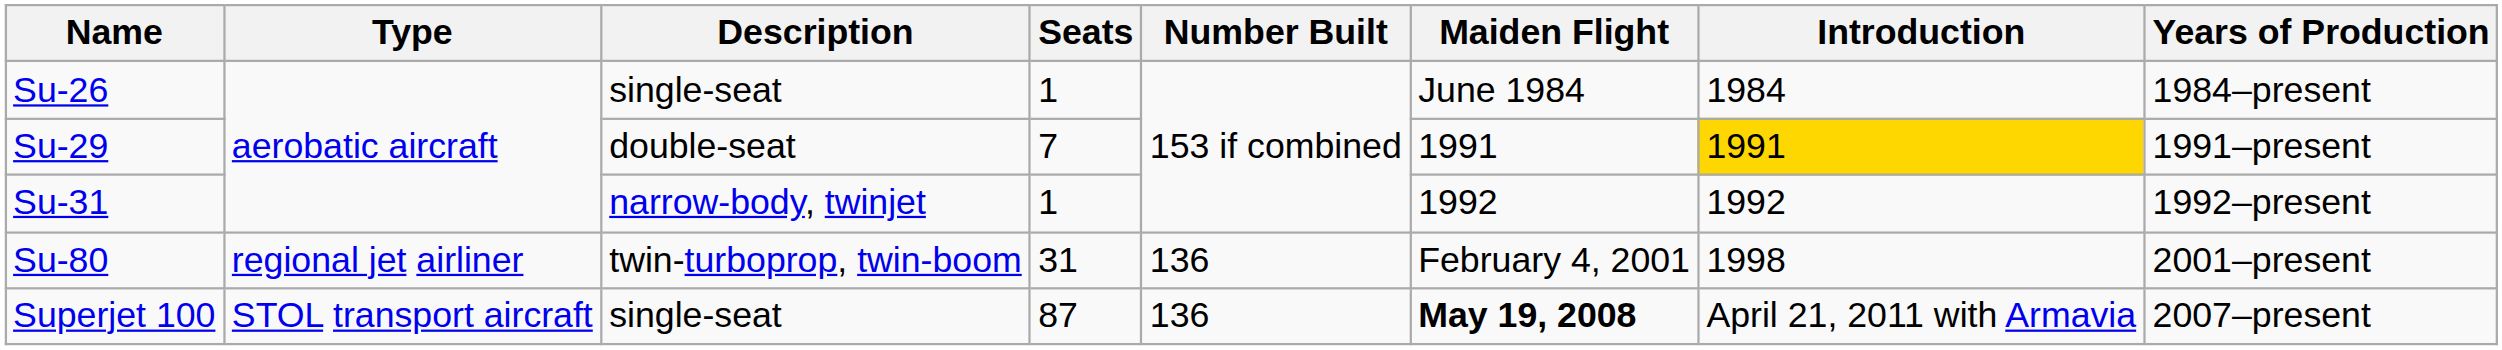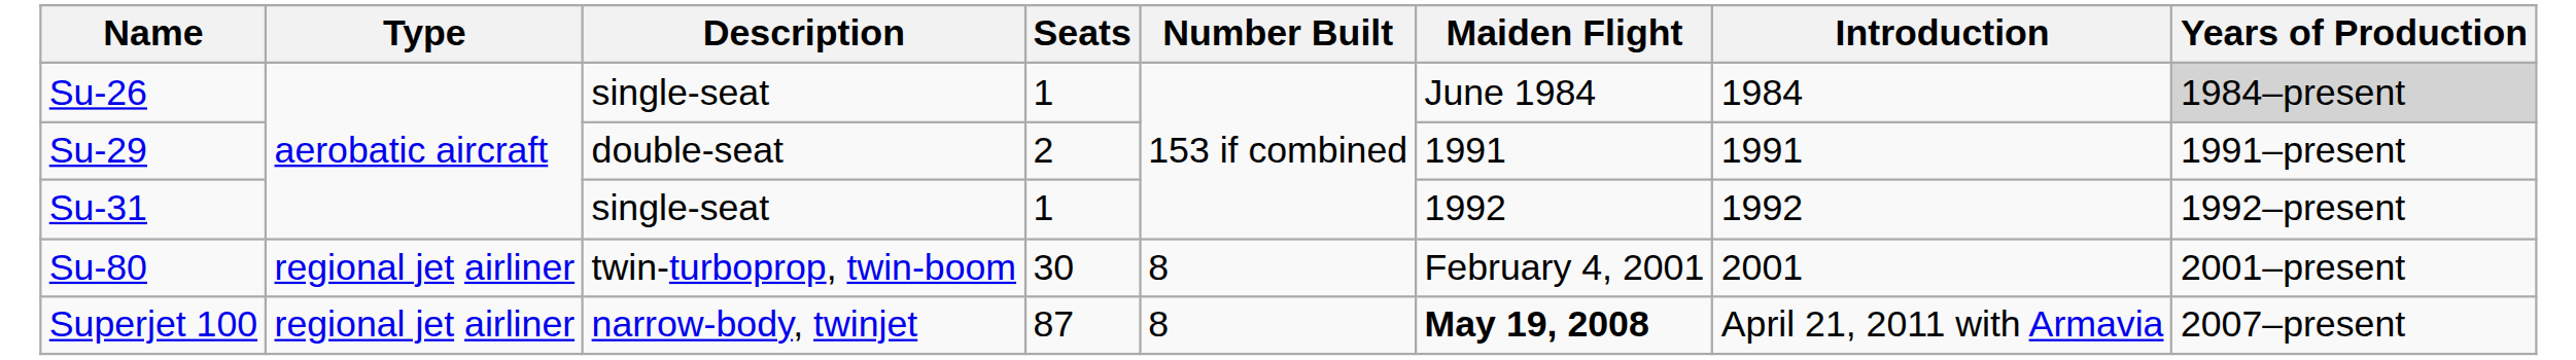Su-26 | Years of Production: no background -> lightgrey background
Su-29 | Seats: 7 -> 2
Su-29 | Introduction: gold background -> no background
Su-31 | Description: narrow-body, twinjet -> single-seat
Su-80 | Seats: 31 -> 30
Su-80 | Number Built: 136 -> 8
Su-80 | Introduction: 1998 -> 2001
Superjet 100 | Type: STOL transport aircraft -> regional jet airliner
Superjet 100 | Description: single-seat -> narrow-body, twinjet
Superjet 100 | Number Built: 136 -> 8
